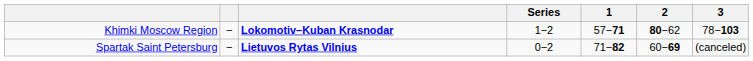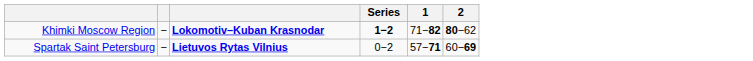- column: 3 | 78−103 | (canceled)
Khimki Moscow Region | Series: normal -> bold
Khimki Moscow Region | 1: 57−71 -> 71−82
Spartak Saint Petersburg | 1: 71−82 -> 57−71
